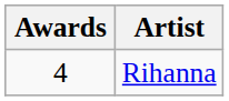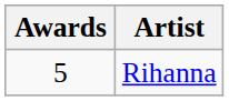Rihanna | Awards: 4 -> 5
